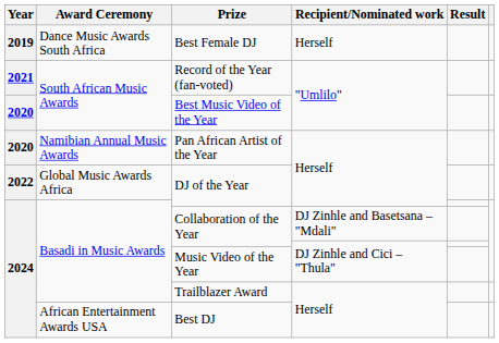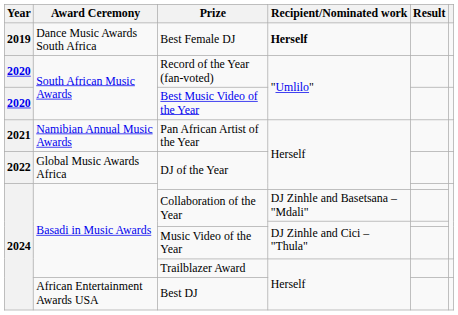Best Female DJ | Recipient/Nominated work: normal -> bold
Record of the Year (fan-voted) | Year: 2021 -> 2020
Pan African Artist of the Year | Year: 2020 -> 2021
